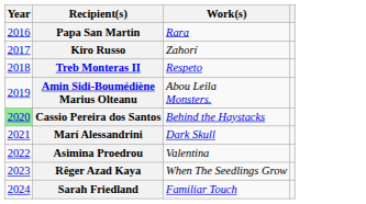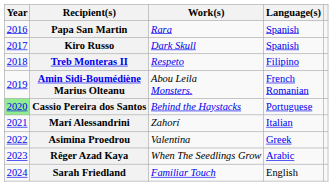+ column: Language(s) | Spanish | Spanish | Filipino | French Romanian | Portuguese | Italian | Greek | Arabic | English
Kiro Russo | Work(s): Zahorí -> Dark Skull
Marí Alessandrini | Work(s): Dark Skull -> Zahorí
